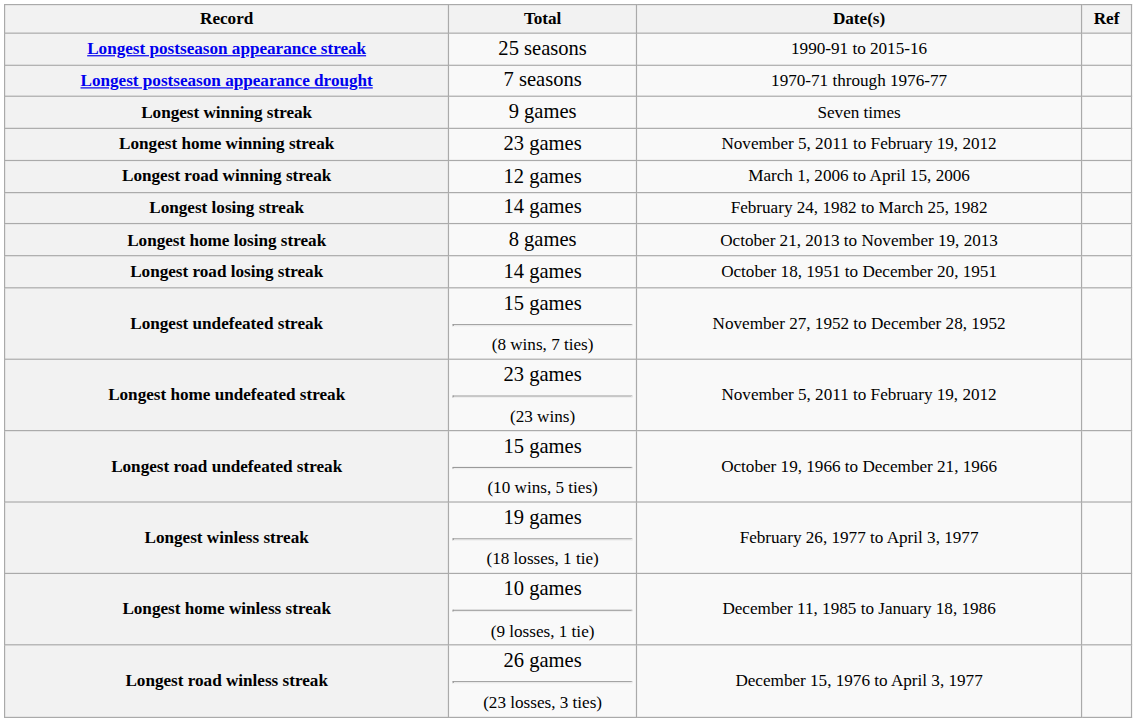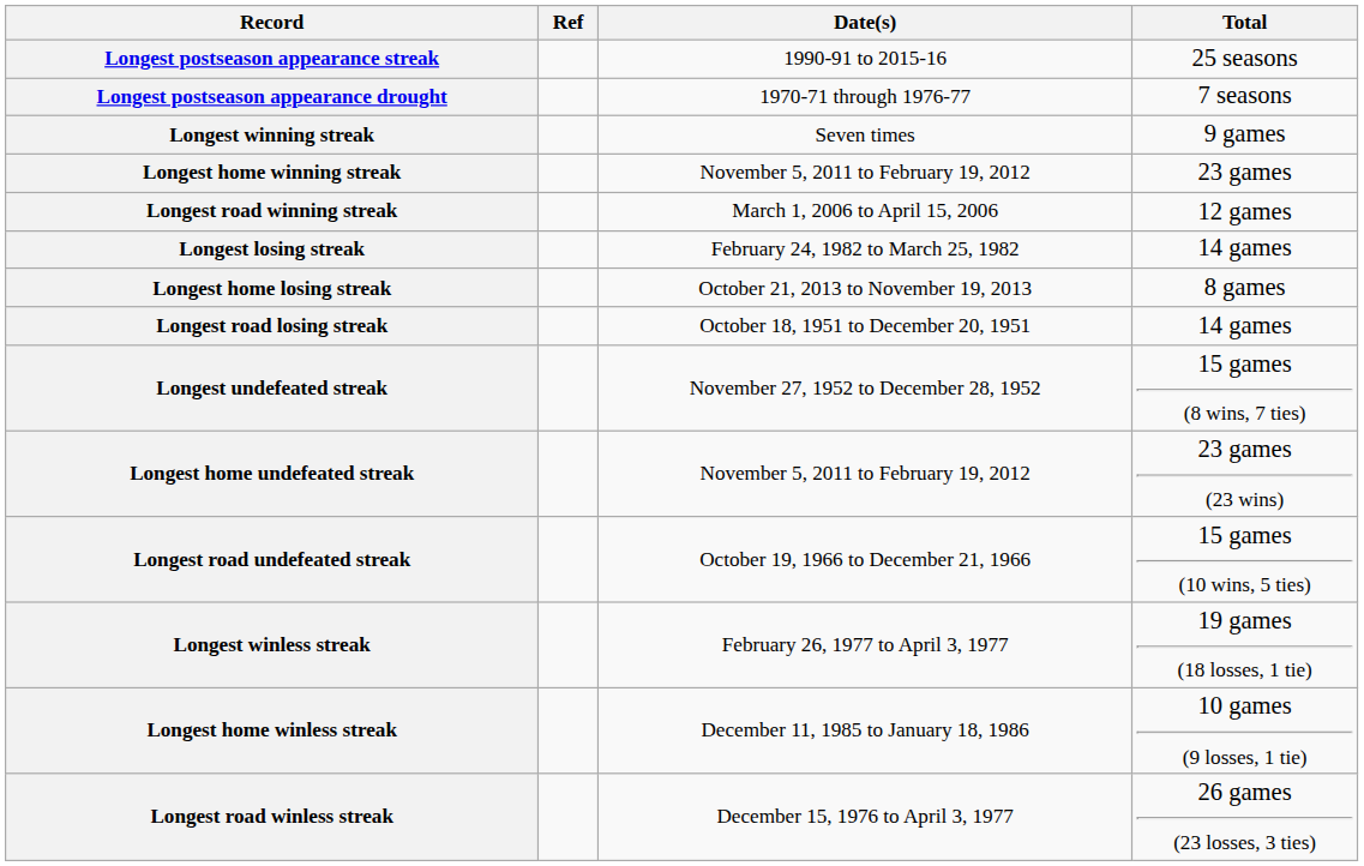columns swapped: Total <-> Ref
